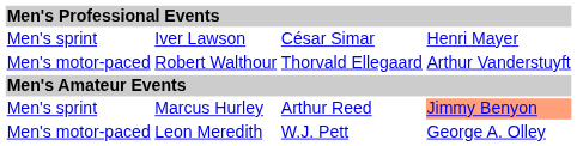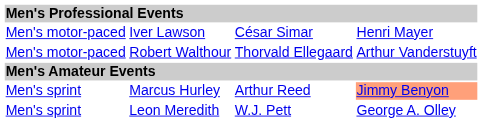Iver Lawson | column 1: Men's sprint -> Men's motor-paced
Leon Meredith | column 1: Men's motor-paced -> Men's sprint
